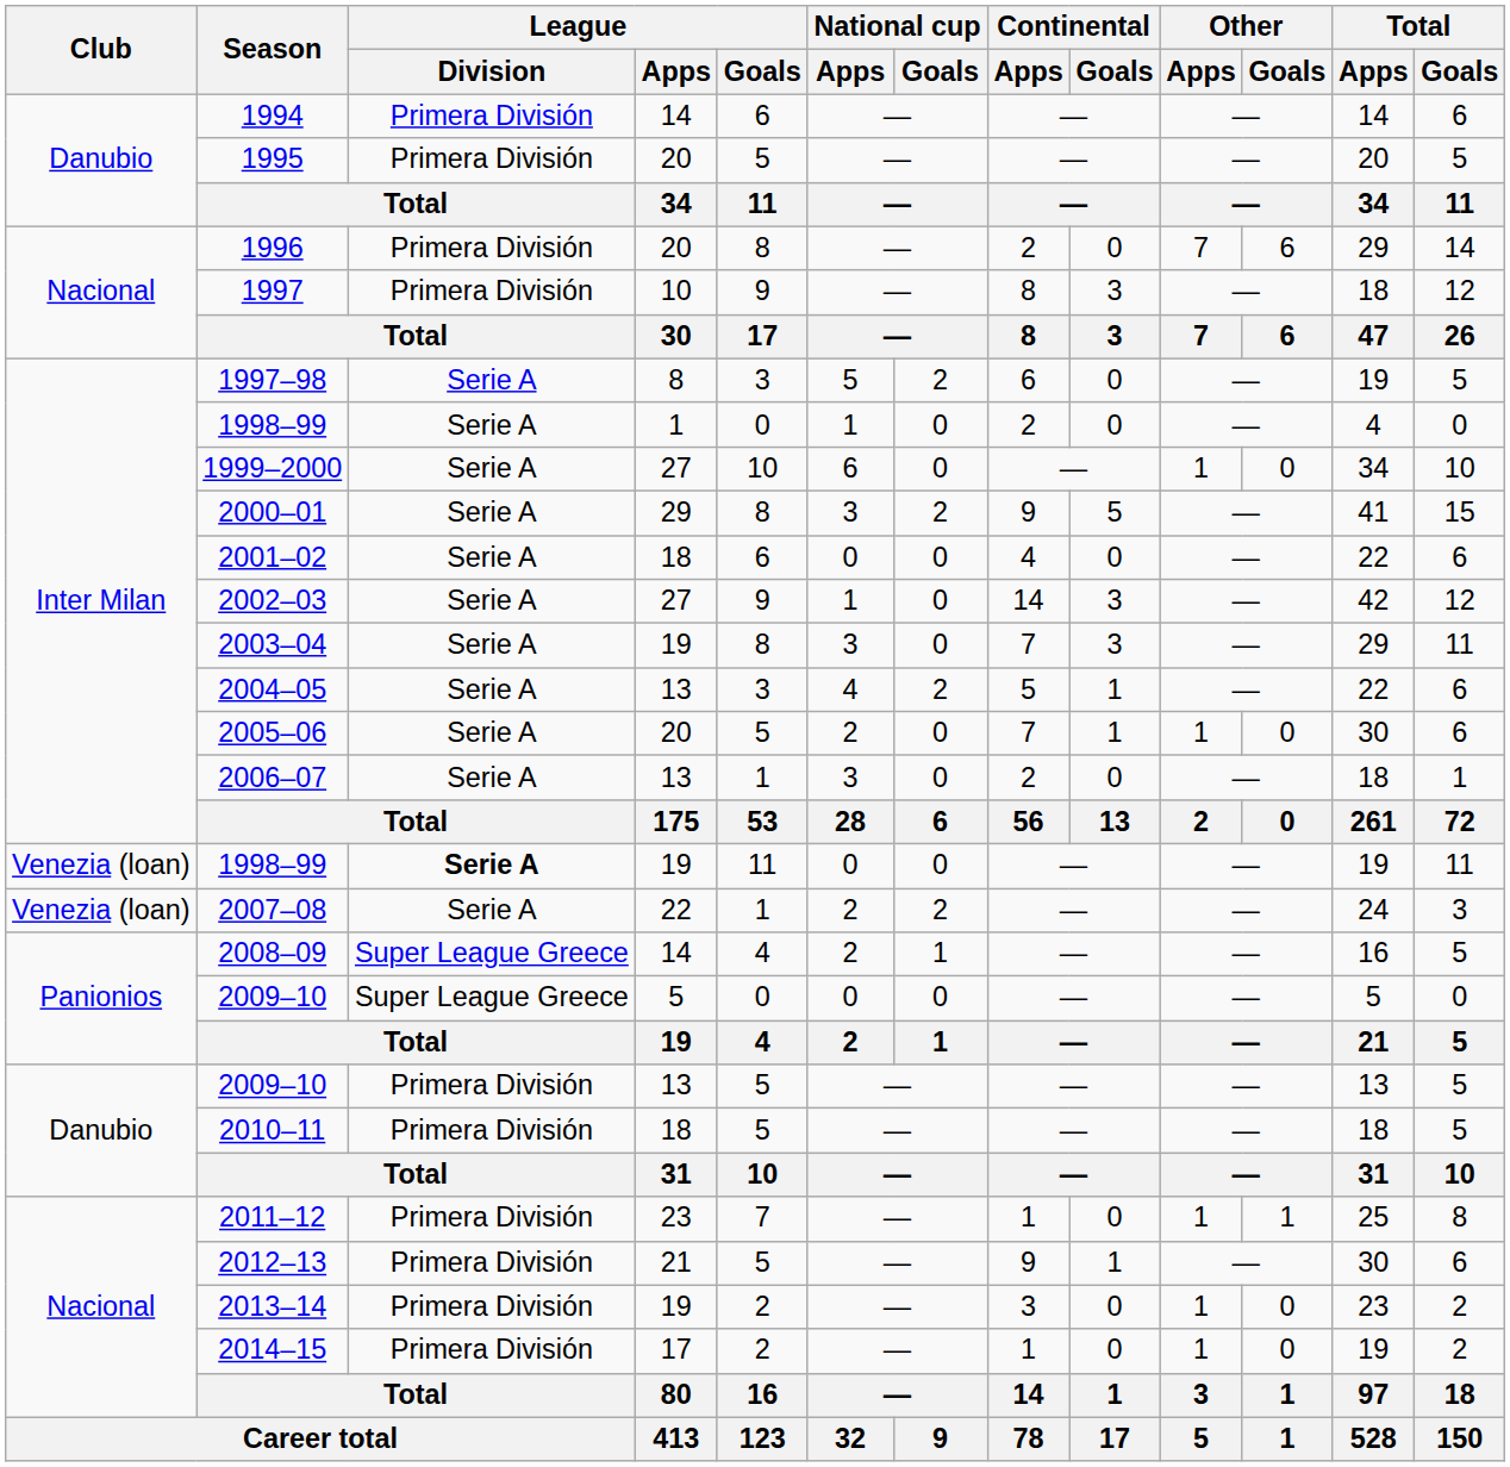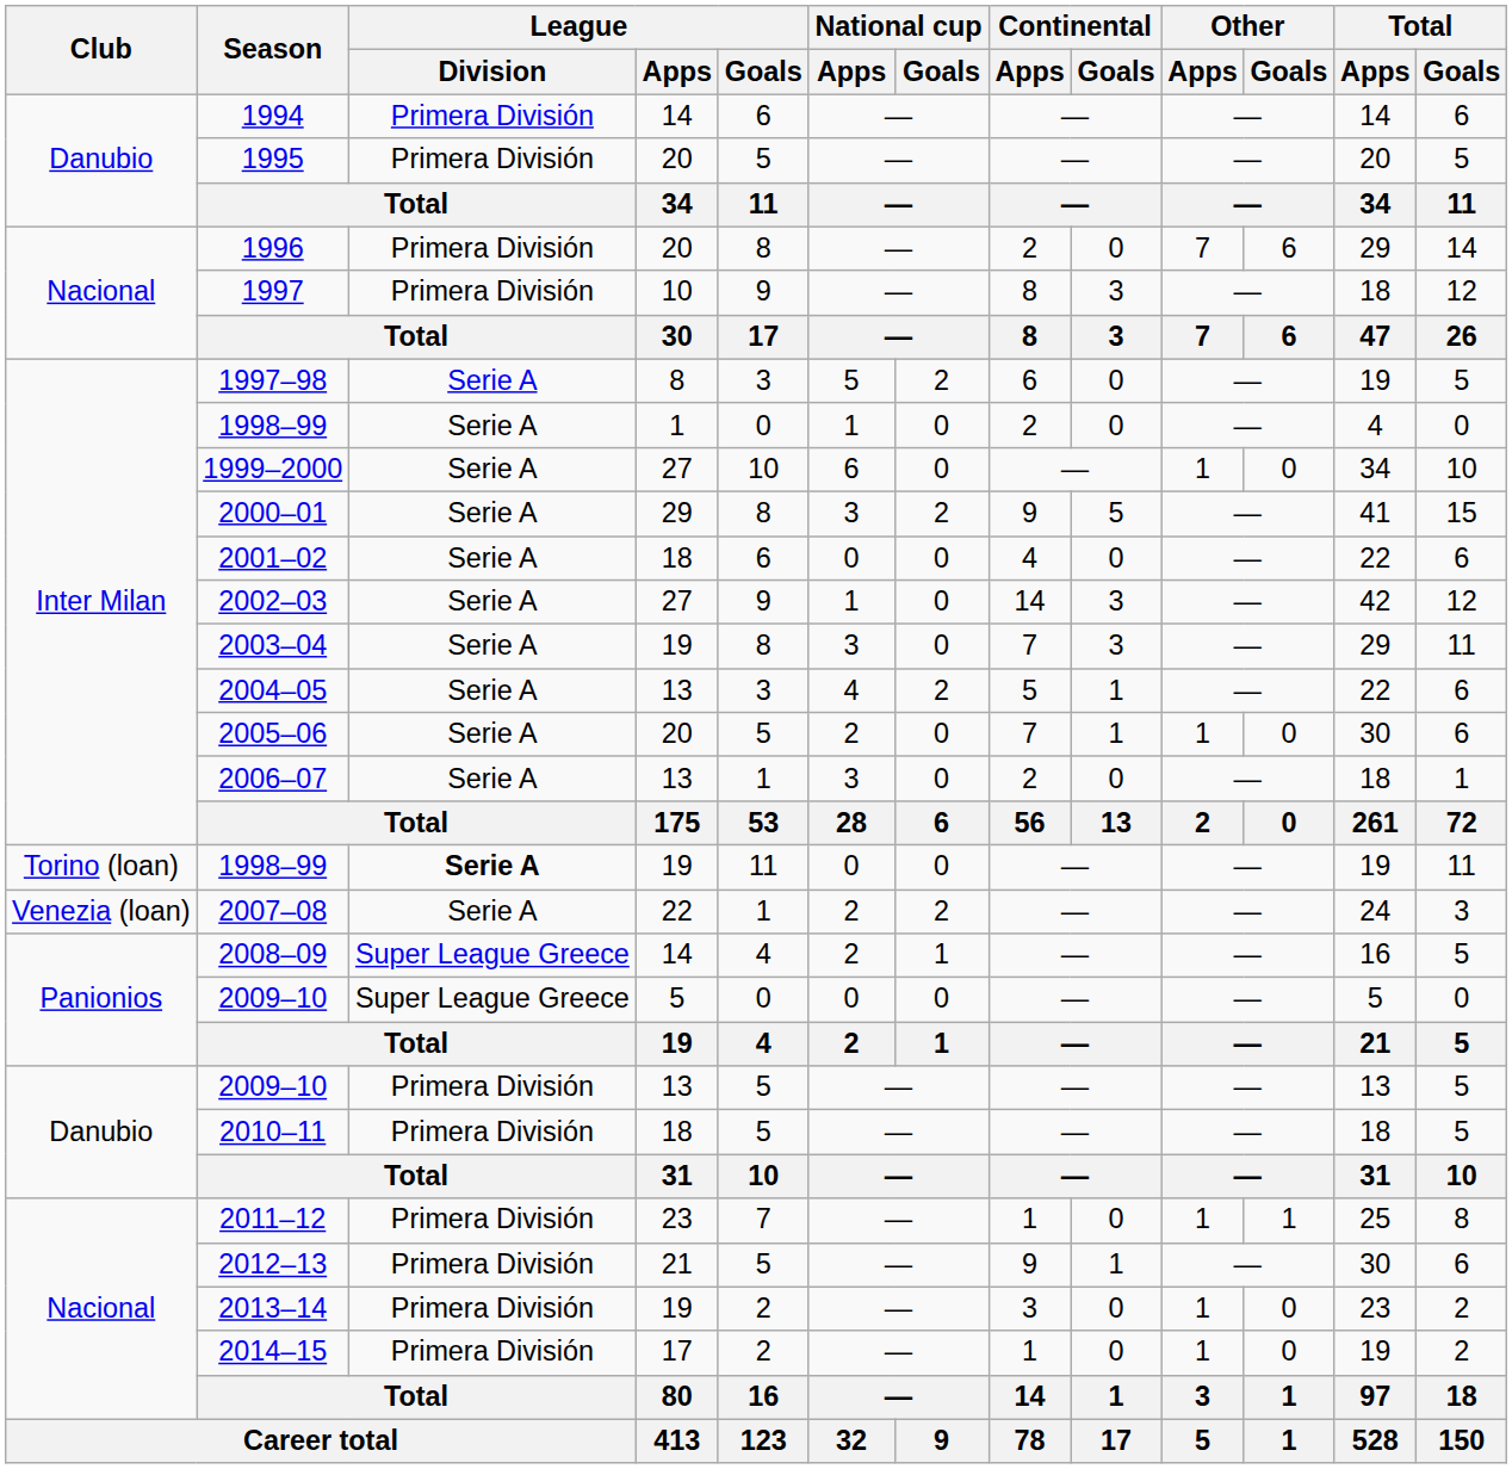1998–99 / 19 | Club: Venezia (loan) -> Torino (loan)
